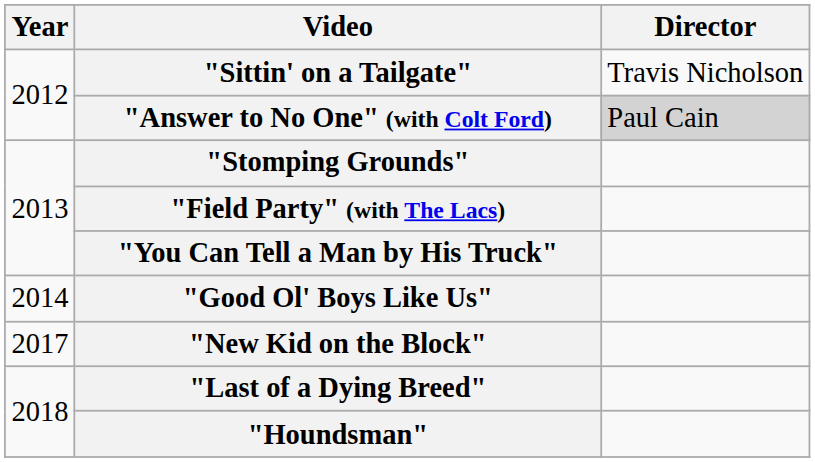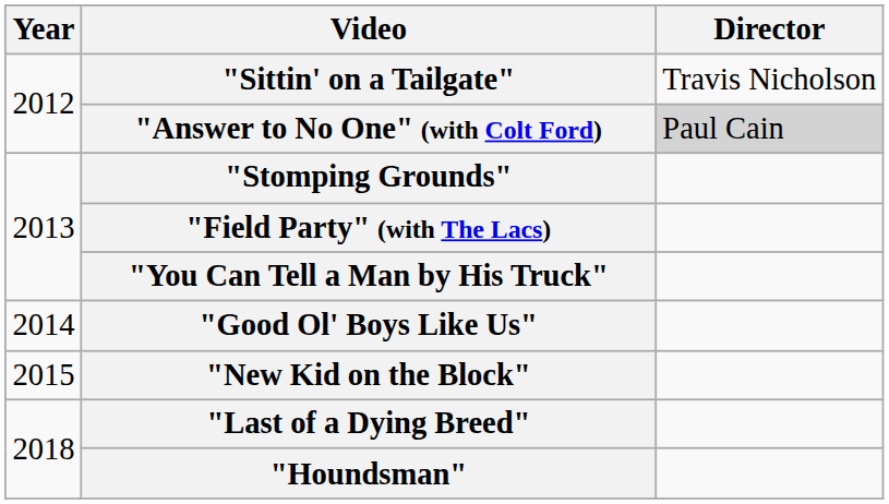"New Kid on the Block" | Year: 2017 -> 2015
